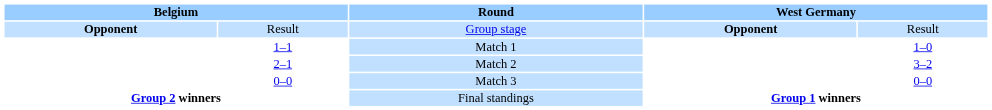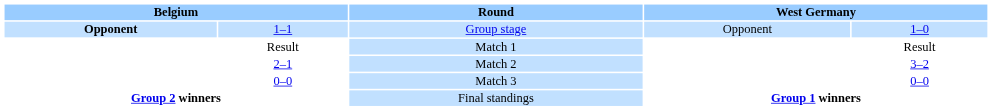Group stage | column 2: Result -> 1–1
Group stage | column 4: bold -> normal
Group stage | column 5: Result -> 1–0
Match 1 | column 2: 1–1 -> Result
Match 1 | column 5: 1–0 -> Result
